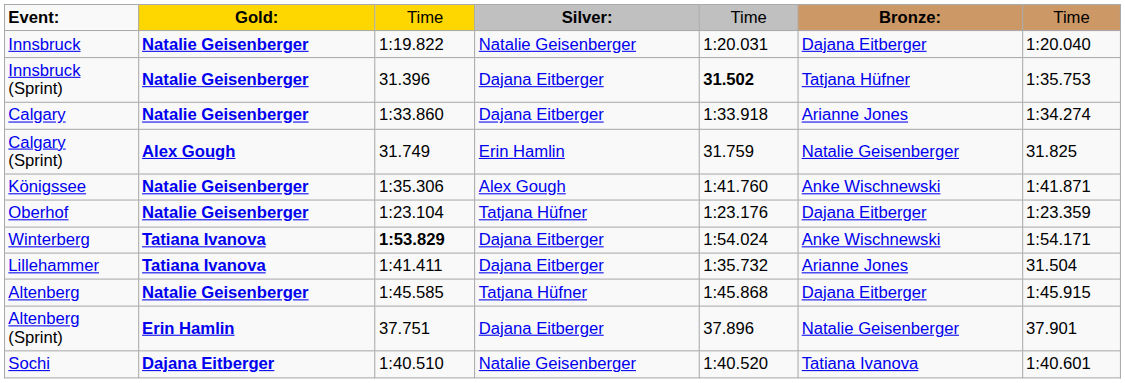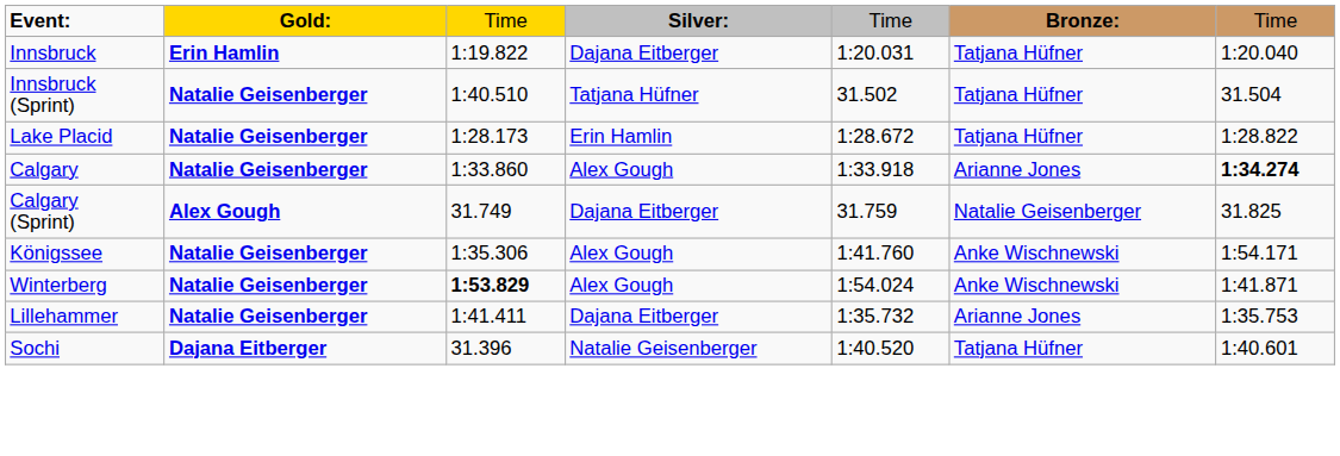Innsbruck | column 2: Natalie Geisenberger -> Erin Hamlin
Innsbruck | column 4: Natalie Geisenberger -> Dajana Eitberger
Innsbruck | column 6: Dajana Eitberger -> Tatjana Hüfner
Innsbruck (Sprint) | column 3: 31.396 -> 1:40.510
Innsbruck (Sprint) | column 4: Dajana Eitberger -> Tatjana Hüfner
Innsbruck (Sprint) | column 5: bold -> normal
Innsbruck (Sprint) | column 7: 1:35.753 -> 31.504
+ row: Lake Placid | Natalie Geisenberger | 1:28.173 | Erin Hamlin | 1:28.672 | Tatjana Hüfner | 1:28.822
Calgary | column 4: Dajana Eitberger -> Alex Gough
Calgary | column 7: normal -> bold
Calgary (Sprint) | column 4: Erin Hamlin -> Dajana Eitberger
Königssee | column 7: 1:41.871 -> 1:54.171
- row: Oberhof | Natalie Geisenberger | 1:23.104 | Tatjana Hüfner | 1:23.176 | Dajana Eitberger | 1:23.359
Winterberg | column 2: Tatiana Ivanova -> Natalie Geisenberger
Winterberg | column 4: Dajana Eitberger -> Alex Gough
Winterberg | column 7: 1:54.171 -> 1:41.871
Lillehammer | column 2: Tatiana Ivanova -> Natalie Geisenberger
Lillehammer | column 7: 31.504 -> 1:35.753
- row: Altenberg | Natalie Geisenberger | 1:45.585 | Tatjana Hüfner | 1:45.868 | Dajana Eitberger | 1:45.915
- row: Altenberg (Sprint) | Erin Hamlin | 37.751 | Dajana Eitberger | 37.896 | Natalie Geisenberger | 37.901
Sochi | column 3: 1:40.510 -> 31.396
Sochi | column 6: Tatiana Ivanova -> Tatjana Hüfner
